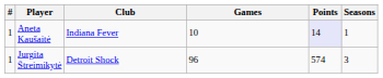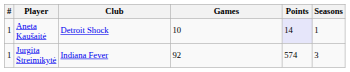Aneta Kaušaitė | Club: Indiana Fever -> Detroit Shock
Jurgita Štreimikytė | Club: Detroit Shock -> Indiana Fever
Jurgita Štreimikytė | Games: 96 -> 92
